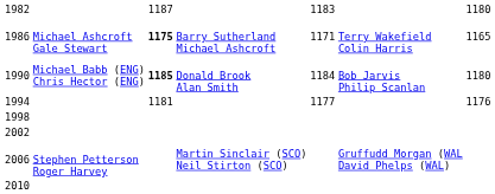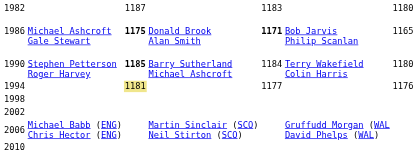1986 | column 4: Barry Sutherland Michael Ashcroft -> Donald Brook Alan Smith
1986 | column 5: normal -> bold
1986 | column 6: Terry Wakefield Colin Harris -> Bob Jarvis Philip Scanlan
1990 | column 2: Michael Babb (ENG) Chris Hector (ENG) -> Stephen Petterson Roger Harvey
1990 | column 4: Donald Brook Alan Smith -> Barry Sutherland Michael Ashcroft
1990 | column 6: Bob Jarvis Philip Scanlan -> Terry Wakefield Colin Harris
1994 | column 3: no background -> khaki background
2006 | column 2: Stephen Petterson Roger Harvey -> Michael Babb (ENG) Chris Hector (ENG)
